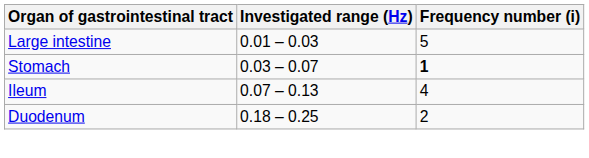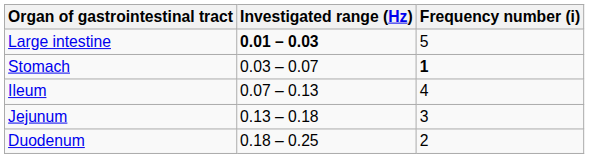Large intestine | Investigated range (Hz): normal -> bold
+ row: Jejunum | 0.13 – 0.18 | 3
